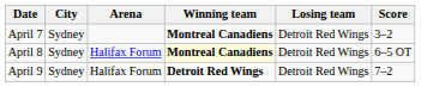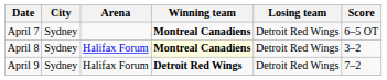April 7 | Score: 3–2 -> 6–5 OT
April 8 | Score: 6–5 OT -> 3–2
